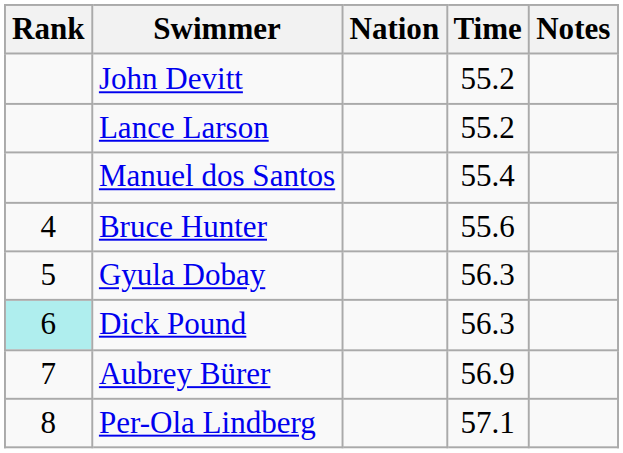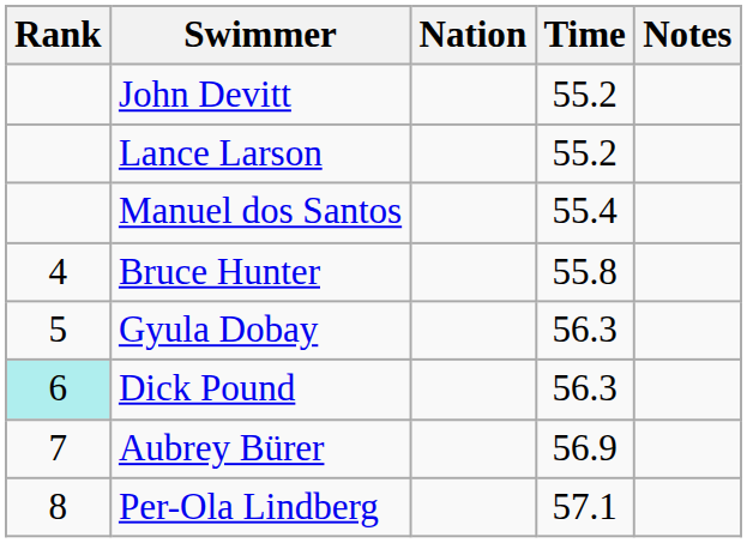Bruce Hunter | Time: 55.6 -> 55.8
